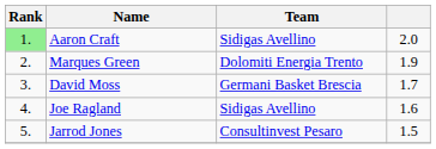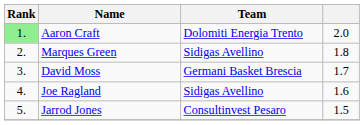Aaron Craft | Team: Sidigas Avellino -> Dolomiti Energia Trento
Marques Green | Team: Dolomiti Energia Trento -> Sidigas Avellino
Marques Green | column 4: 1.9 -> 1.8
